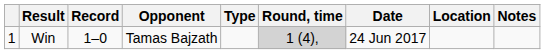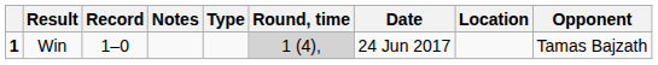columns swapped: Opponent <-> Notes
Win | column 1: normal -> bold
